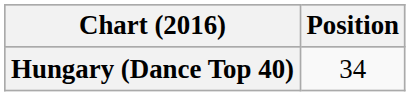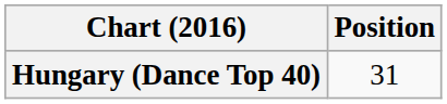Hungary (Dance Top 40) | Position: 34 -> 31
